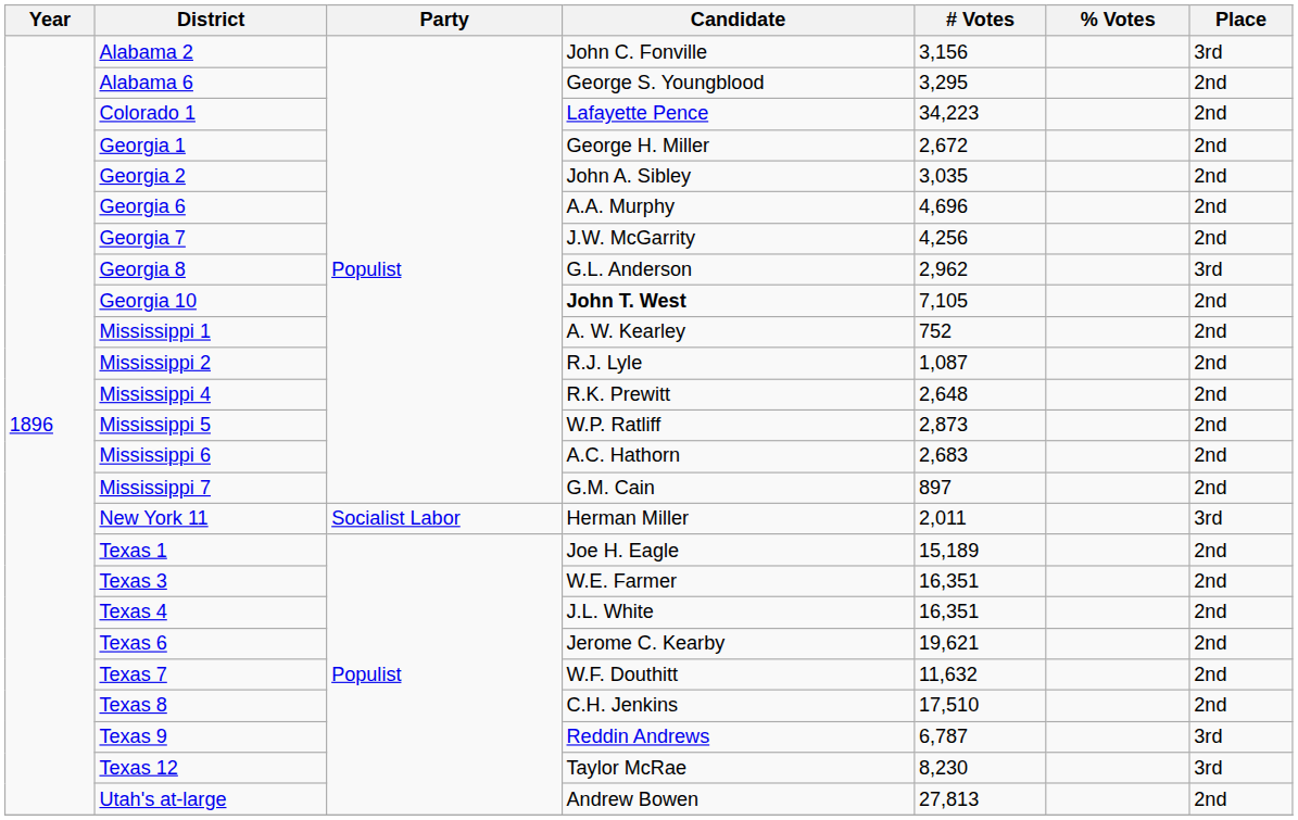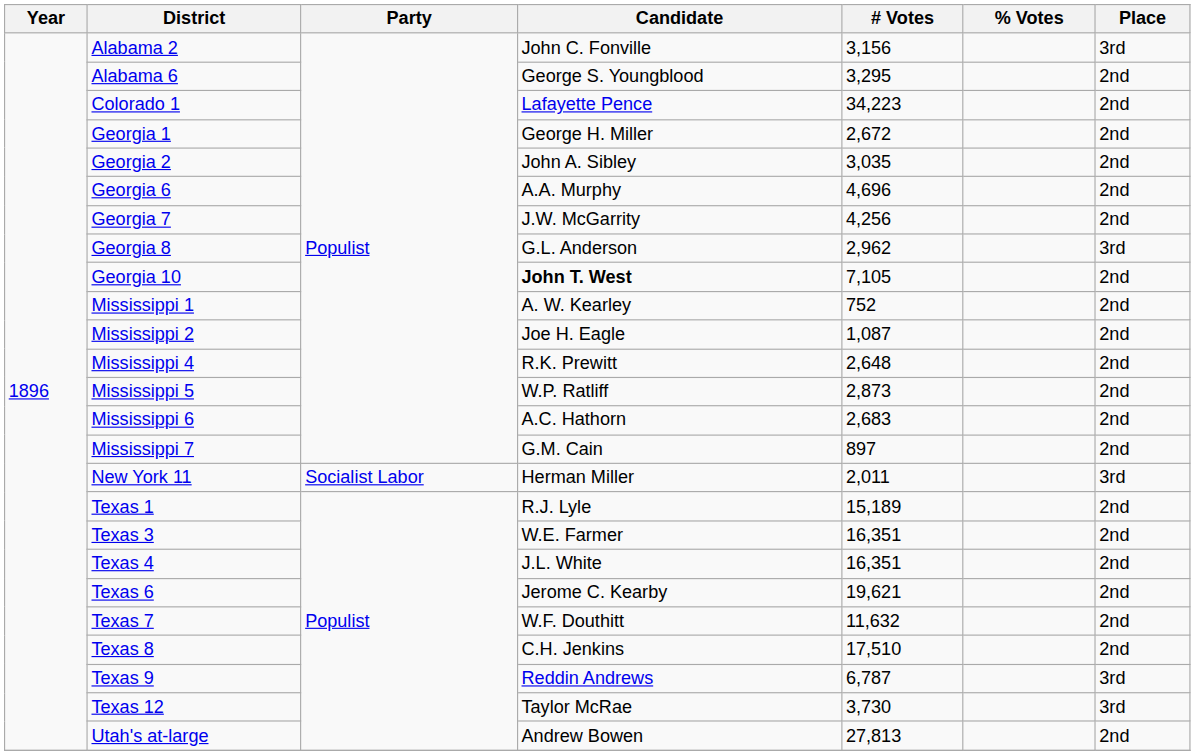Mississippi 2 | Candidate: R.J. Lyle -> Joe H. Eagle
Texas 1 | Candidate: Joe H. Eagle -> R.J. Lyle
Texas 12 | # Votes: 8,230 -> 3,730
